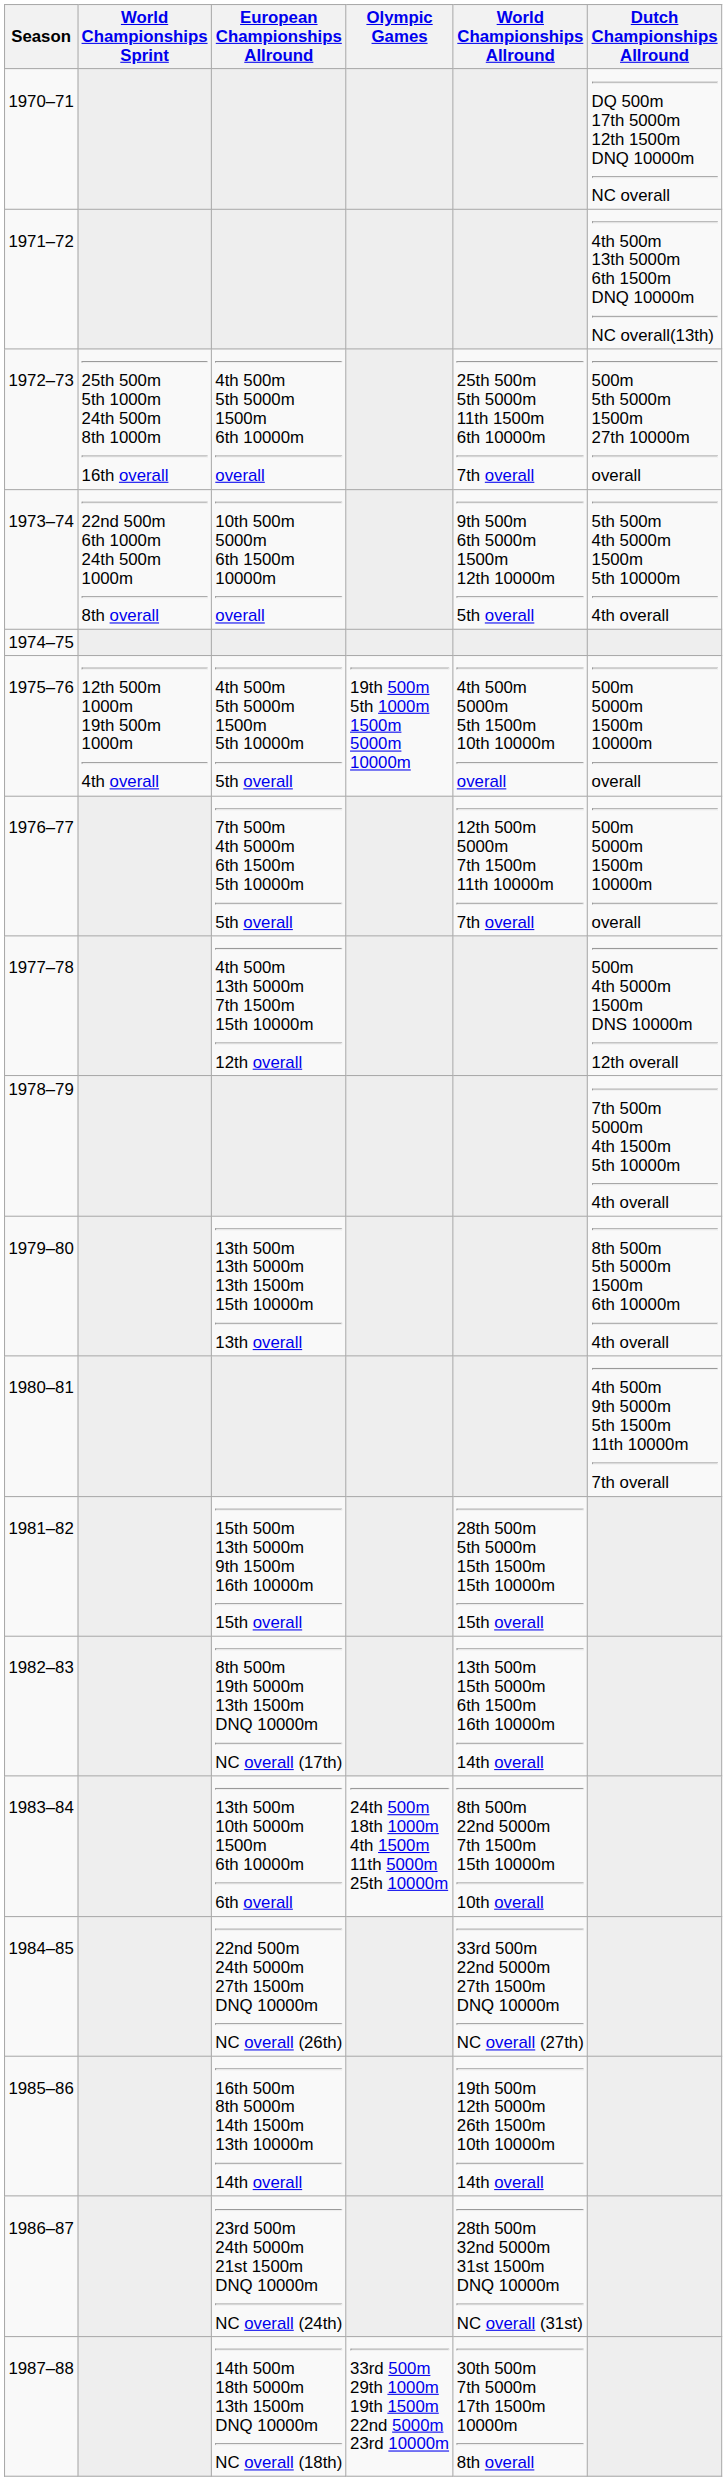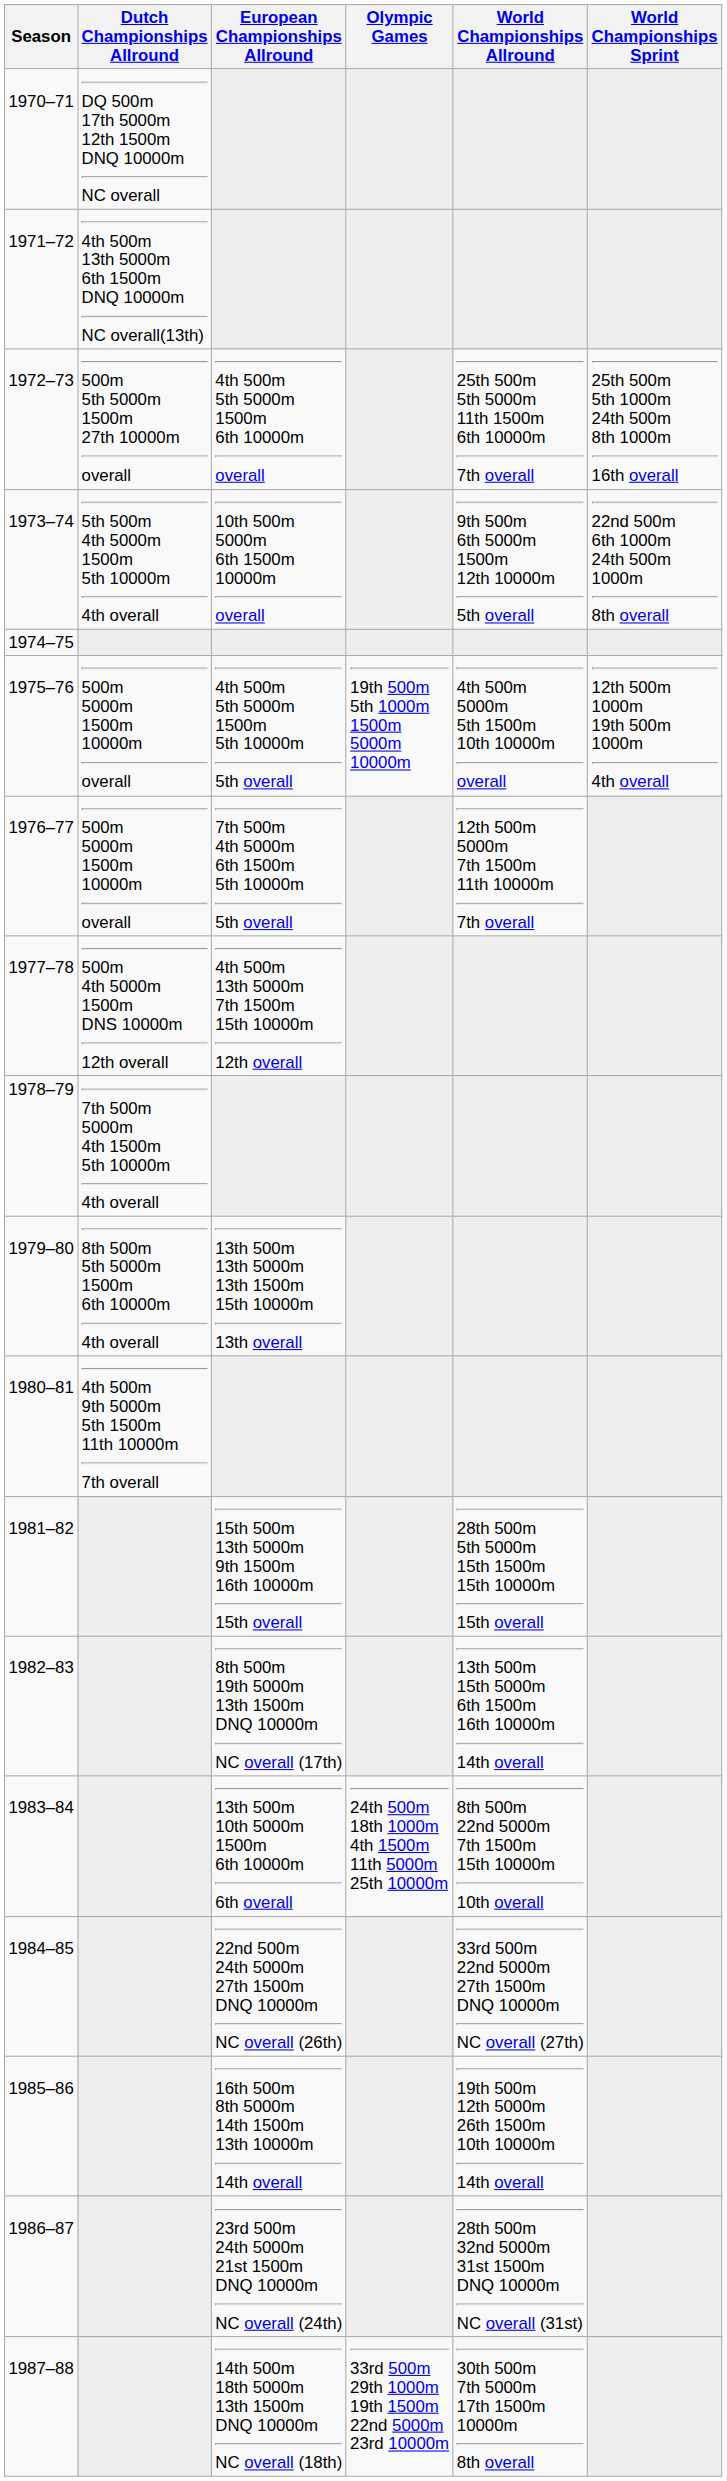columns swapped: Dutch Championships Allround <-> World Championships Sprint
